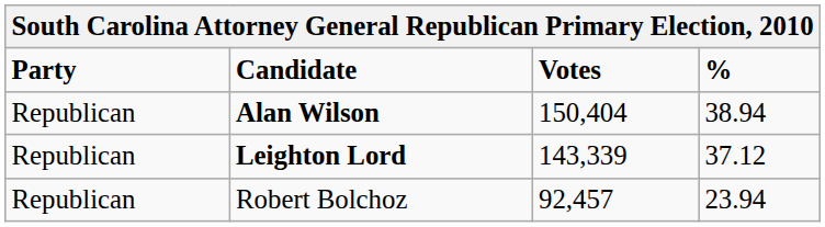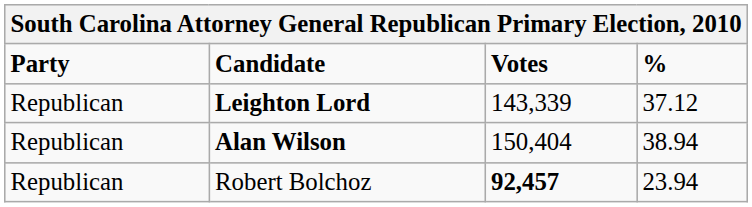rows swapped: Alan Wilson <-> Leighton Lord
Robert Bolchoz | Votes: normal -> bold
